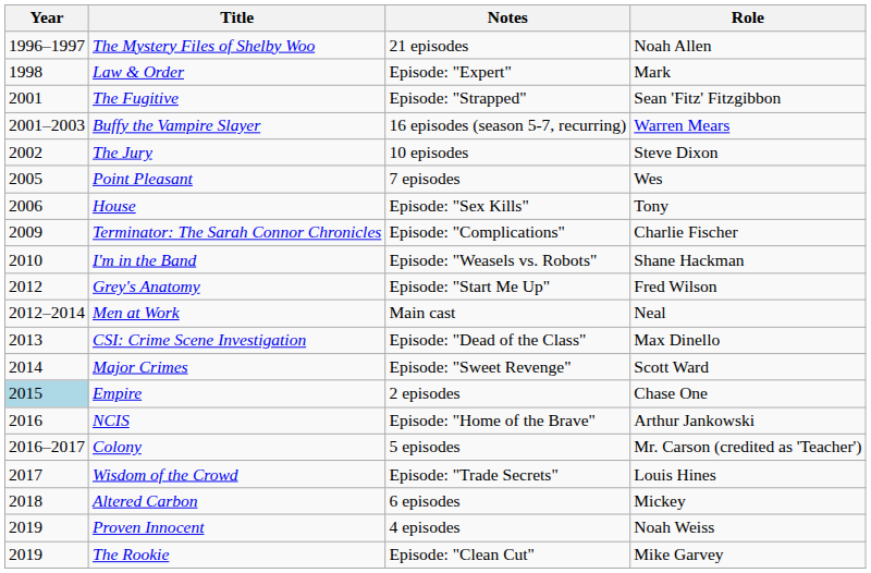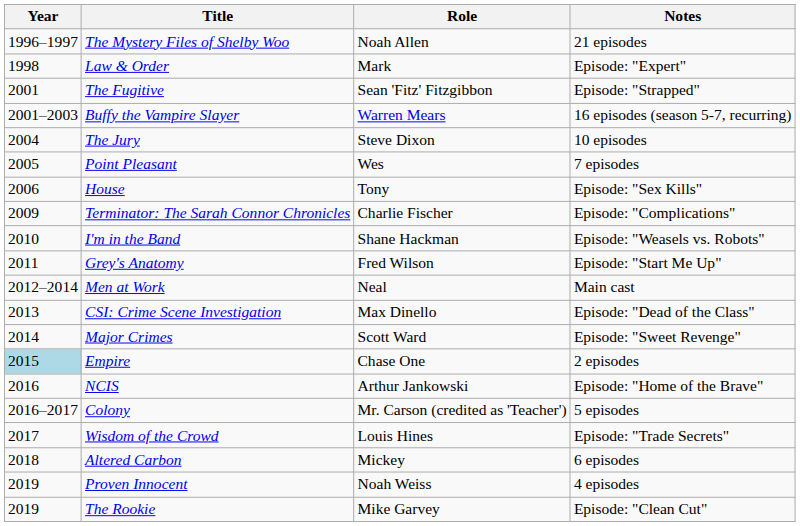columns swapped: Role <-> Notes
The Jury | Year: 2002 -> 2004
Grey's Anatomy | Year: 2012 -> 2011
